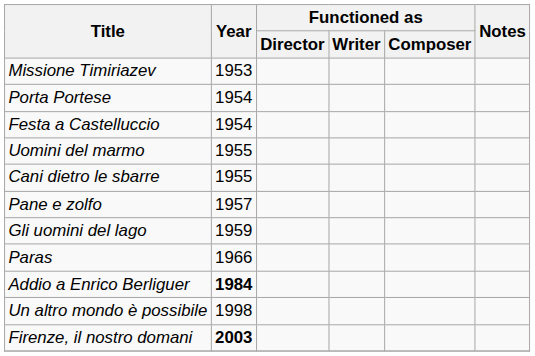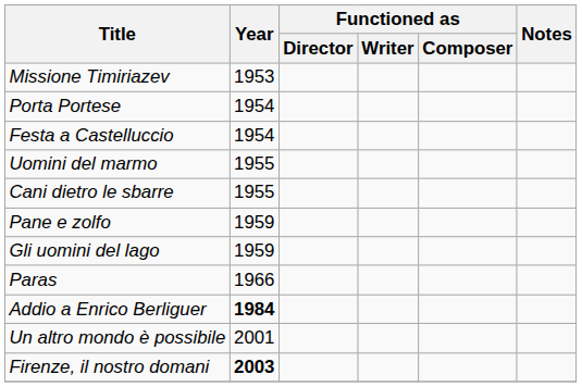Pane e zolfo | Year: 1957 -> 1959
Un altro mondo è possibile | Year: 1998 -> 2001
